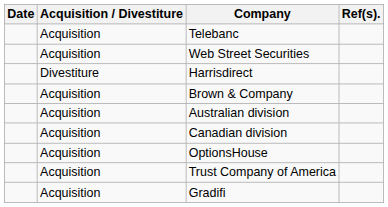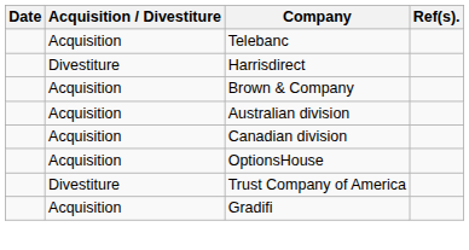- row: Acquisition | Web Street Securities
Trust Company of America | Acquisition / Divestiture: Acquisition -> Divestiture
